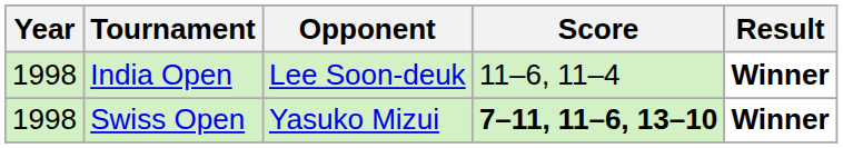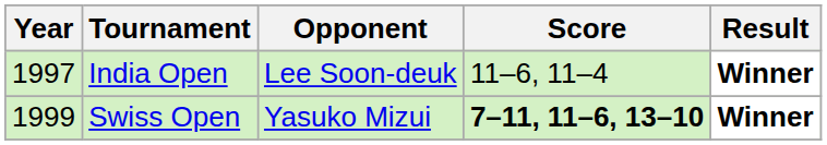India Open | Year: 1998 -> 1997
Swiss Open | Year: 1998 -> 1999
